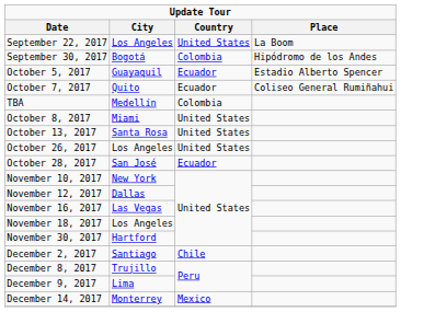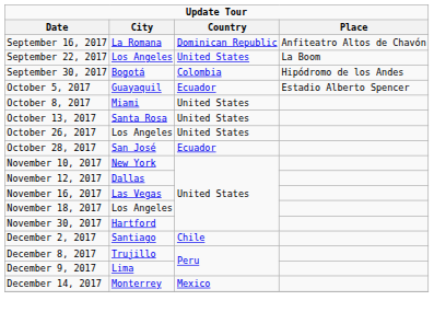+ row: September 16, 2017 | La Romana | Dominican Republic | Anfiteatro Altos de Chavón
- row: October 7, 2017 | Quito | Ecuador | Coliseo General Rumiñahui
- row: TBA | Medellín | Colombia
